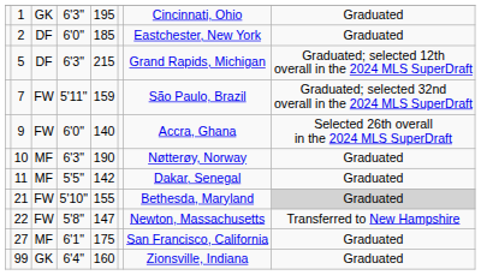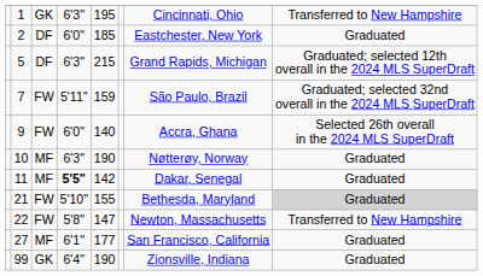1 | column 8: Graduated -> Transferred to New Hampshire
11 | column 4: normal -> bold
27 | column 5: 175 -> 177
99 | column 5: 160 -> 190
